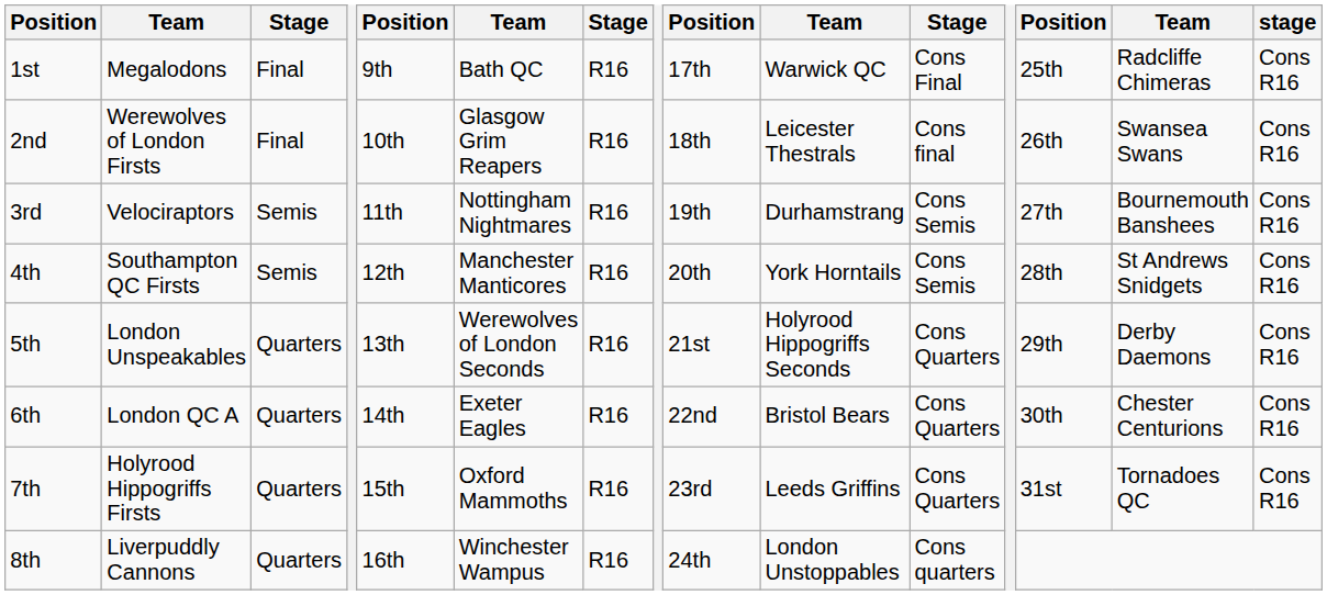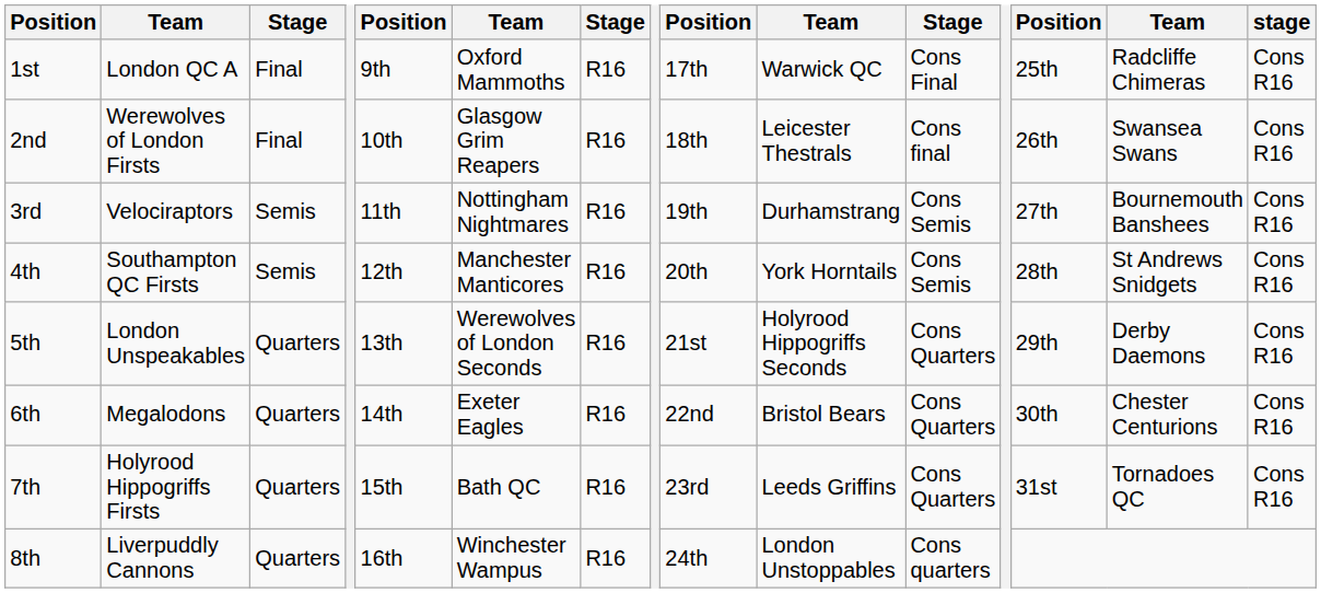1st | column 2: Megalodons -> London QC A
1st | column 6: Bath QC -> Oxford Mammoths
6th | column 2: London QC A -> Megalodons
7th | column 6: Oxford Mammoths -> Bath QC
